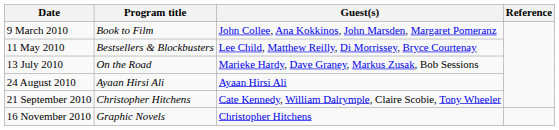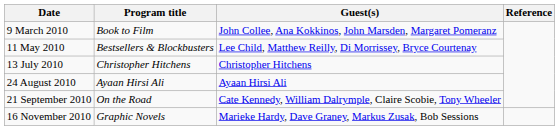13 July 2010 | Program title: On the Road -> Christopher Hitchens
13 July 2010 | Guest(s): Marieke Hardy, Dave Graney, Markus Zusak, Bob Sessions -> Christopher Hitchens
21 September 2010 | Program title: Christopher Hitchens -> On the Road
16 November 2010 | Guest(s): Christopher Hitchens -> Marieke Hardy, Dave Graney, Markus Zusak, Bob Sessions
